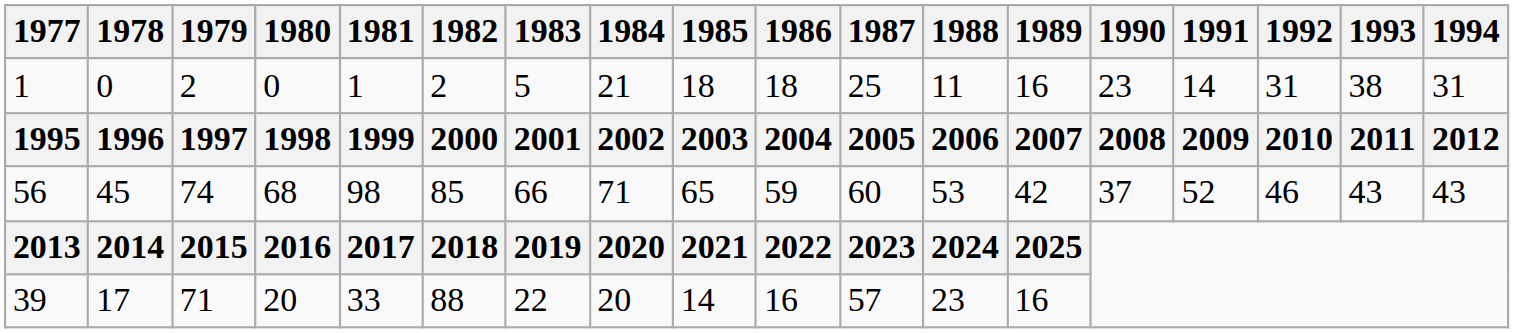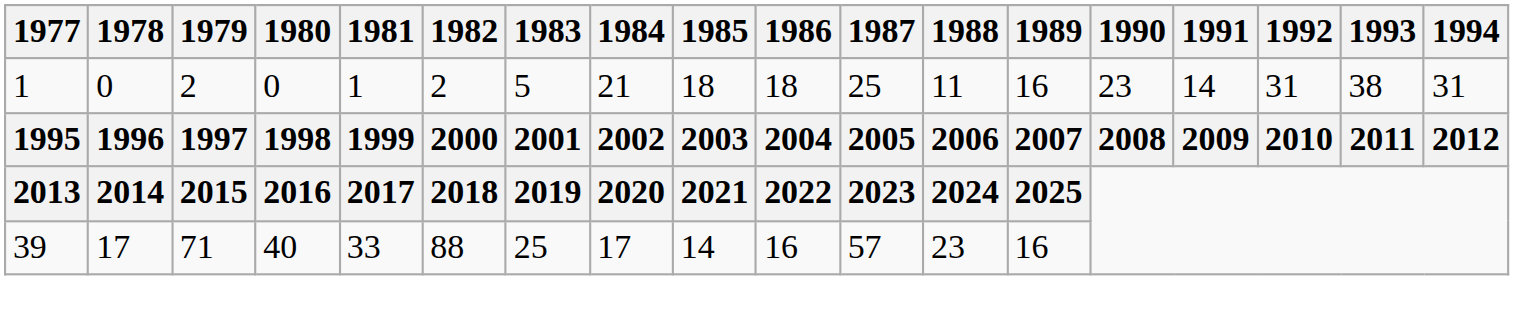- row: 56 | 45 | 74 | 68 | 98 | 85 | 66 | 71 | 65 | 59 | 60 | 53 | 42 | 37 | 52 | 46 | 43 | 43
39 | 1980: 20 -> 40
39 | 1983: 22 -> 25
39 | 1984: 20 -> 17
